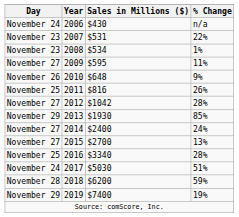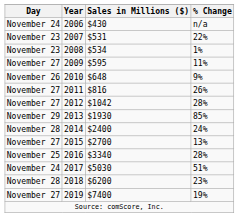2011 | Day: November 25 -> November 27
2014 | Day: November 27 -> November 28
2018 | % Change: 59% -> 23%
2019 | Day: November 29 -> November 27
